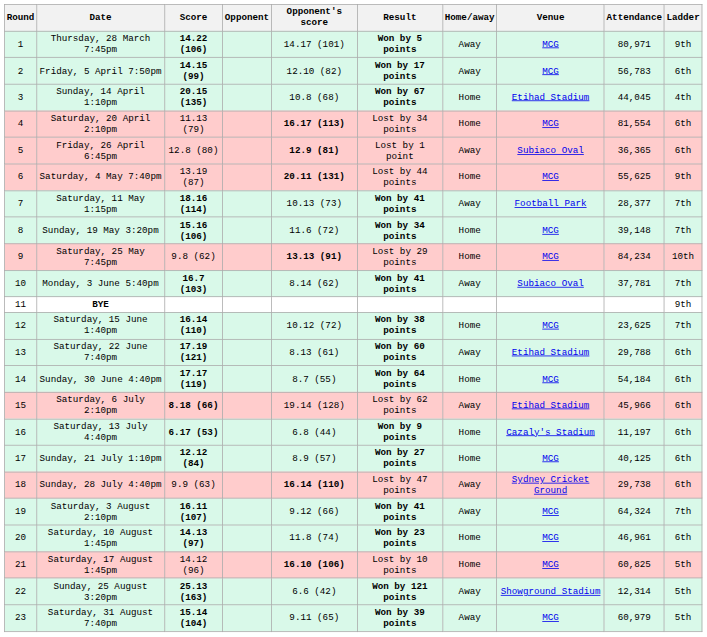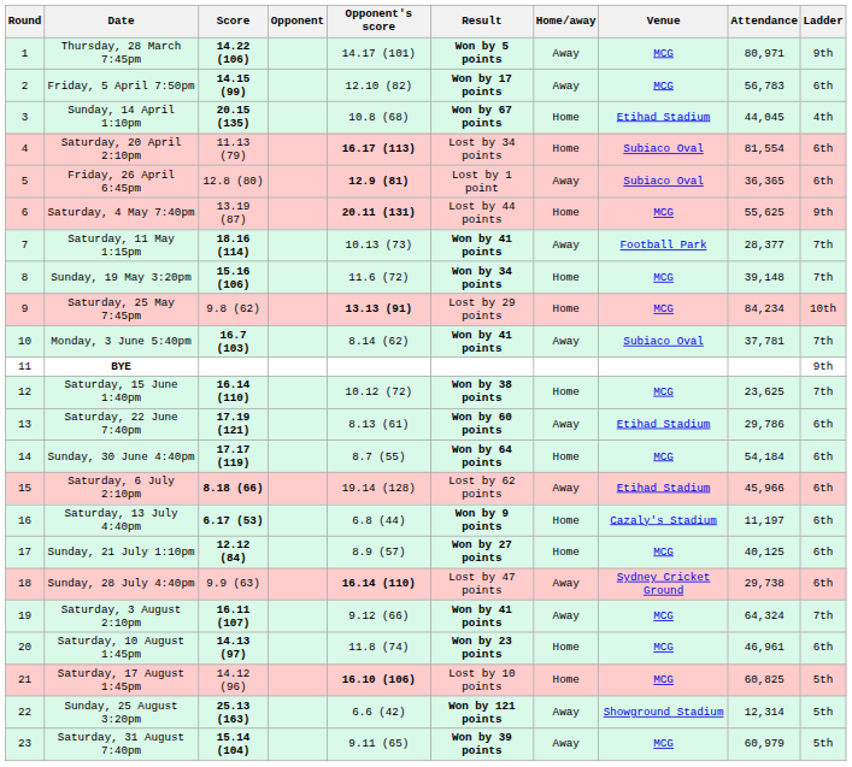Saturday, 20 April 2:10pm | Venue: MCG -> Subiaco Oval
Saturday, 22 June 7:40pm | Attendance: 29,788 -> 29,786
